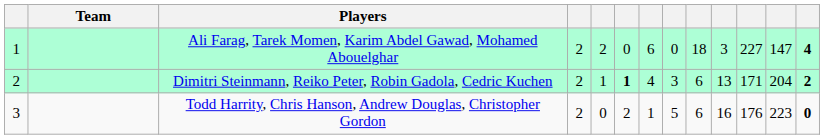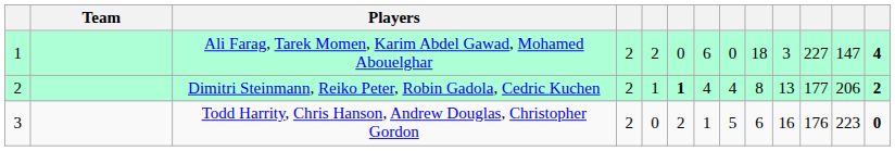Dimitri Steinmann, Reiko Peter, Robin Gadola, Cedric Kuchen | column 8: 3 -> 4
Dimitri Steinmann, Reiko Peter, Robin Gadola, Cedric Kuchen | column 9: 6 -> 8
Dimitri Steinmann, Reiko Peter, Robin Gadola, Cedric Kuchen | column 11: 171 -> 177
Dimitri Steinmann, Reiko Peter, Robin Gadola, Cedric Kuchen | column 12: 204 -> 206
